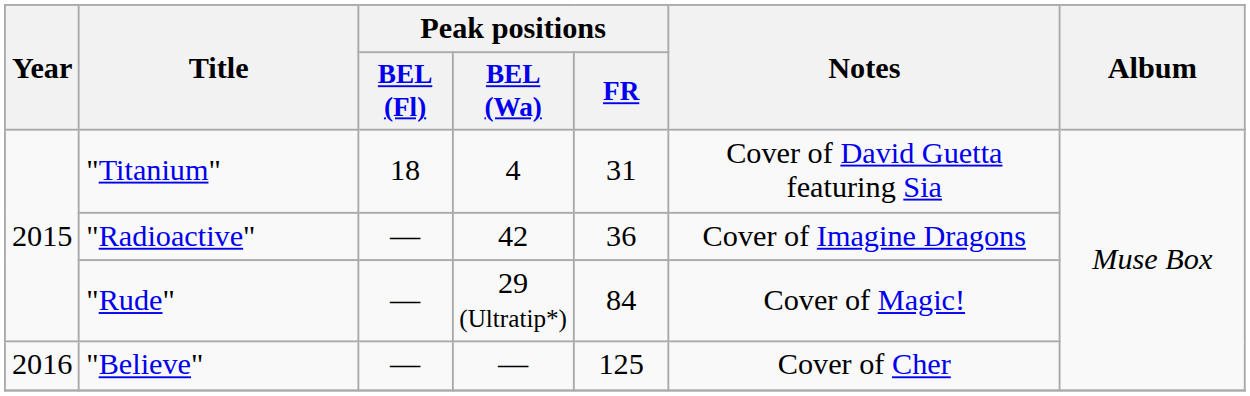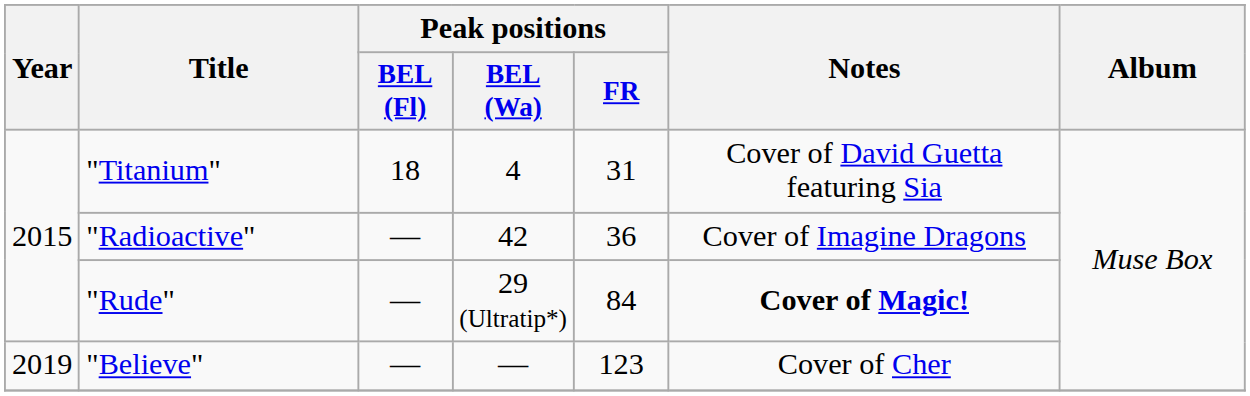"Rude" | Notes: normal -> bold
"Believe" | Year: 2016 -> 2019
"Believe" | Peak positions / FR: 125 -> 123
